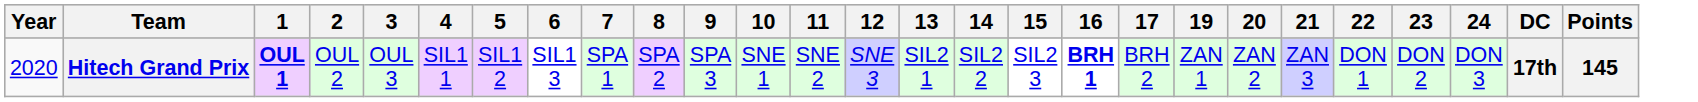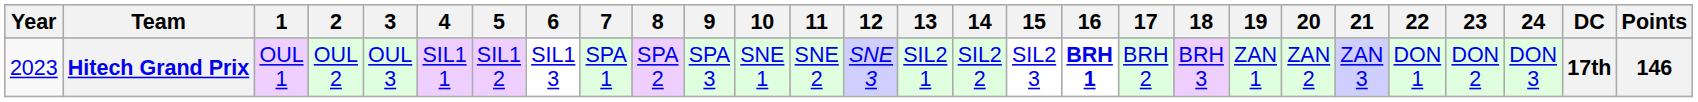+ column: 18 | BRH 3
Hitech Grand Prix | Year: 2020 -> 2023
Hitech Grand Prix | 1: bold -> normal
Hitech Grand Prix | Points: 145 -> 146
